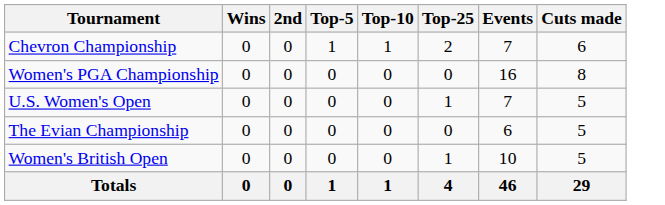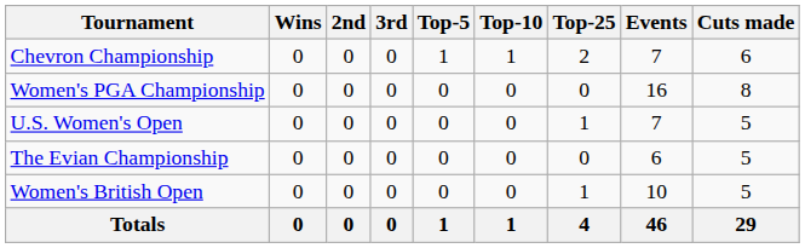+ column: 3rd | 0 | 0 | 0 | 0 | 0 | 0
